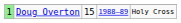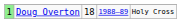Doug Overton | column 3: 15 -> 18
